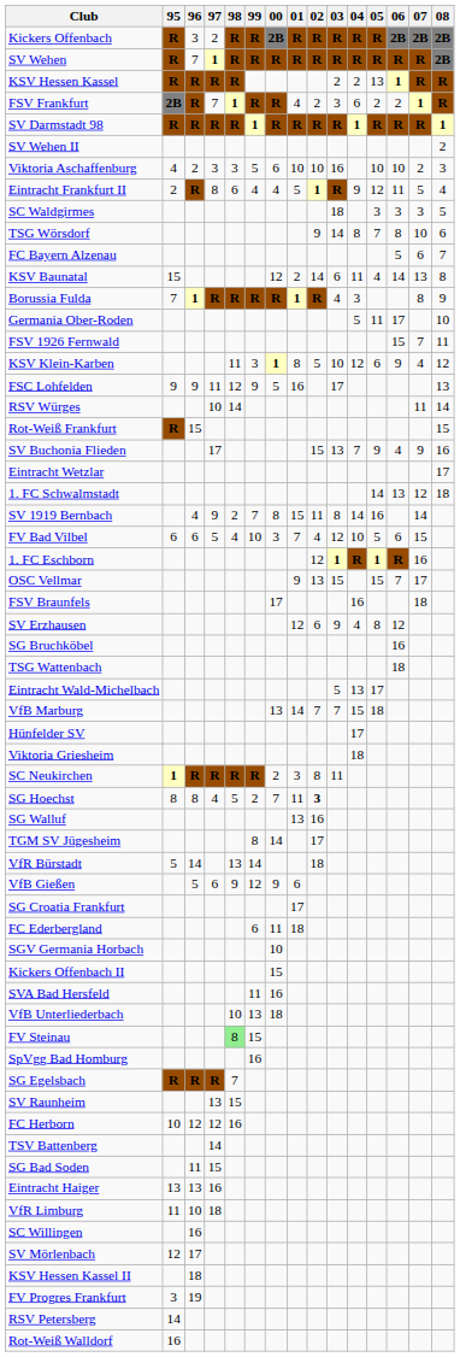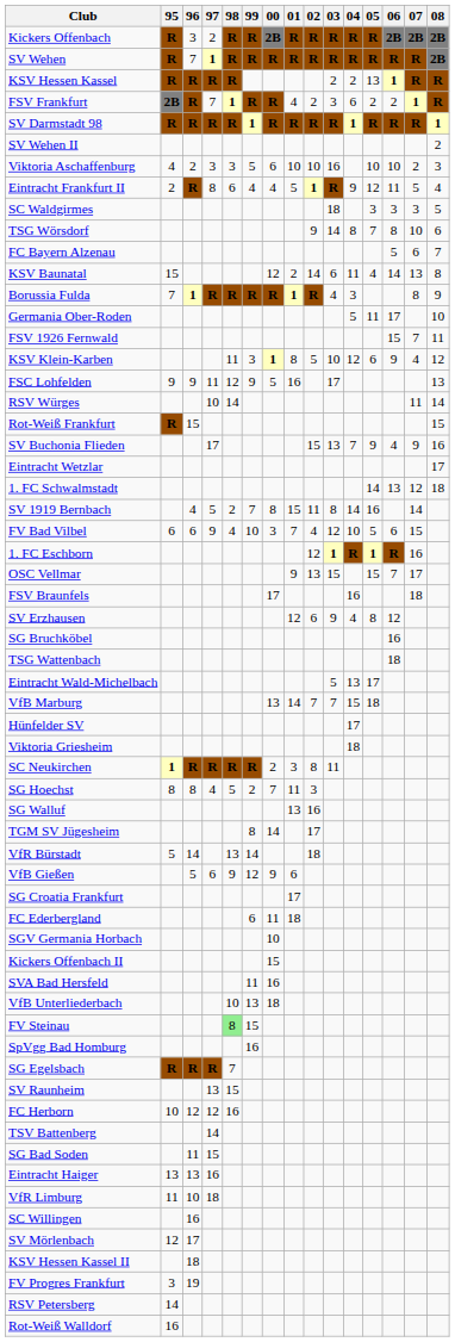SV 1919 Bernbach | 97: 9 -> 5
FV Bad Vilbel | 97: 5 -> 9
SG Hoechst | 02: bold -> normal
